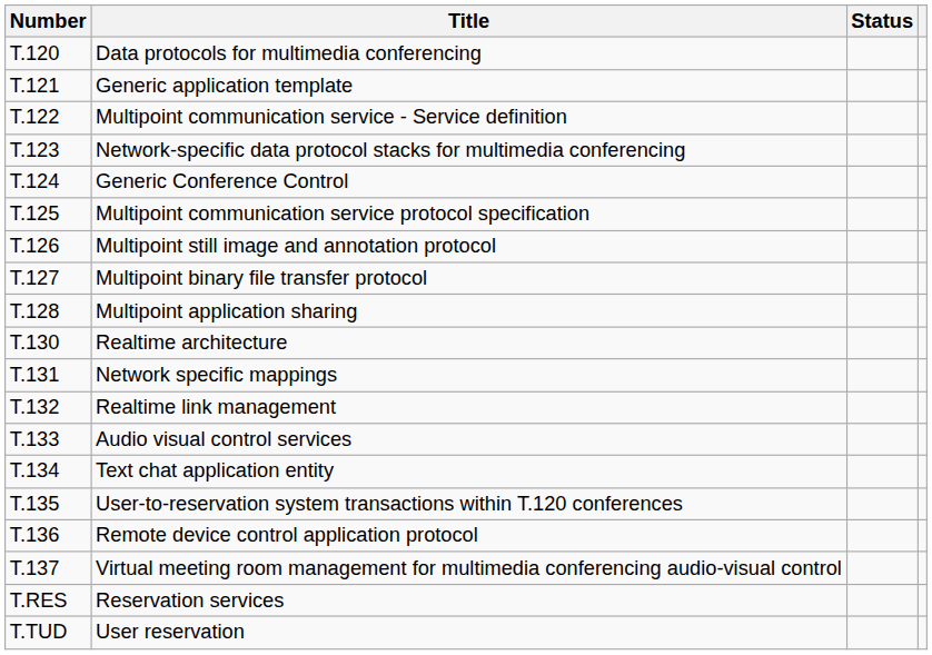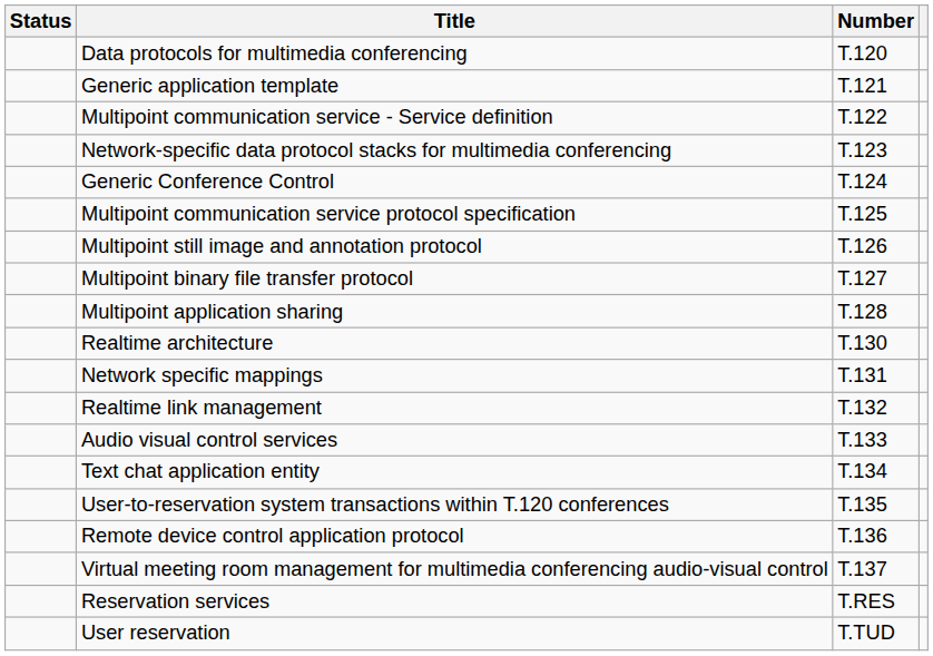columns swapped: Number <-> Status
